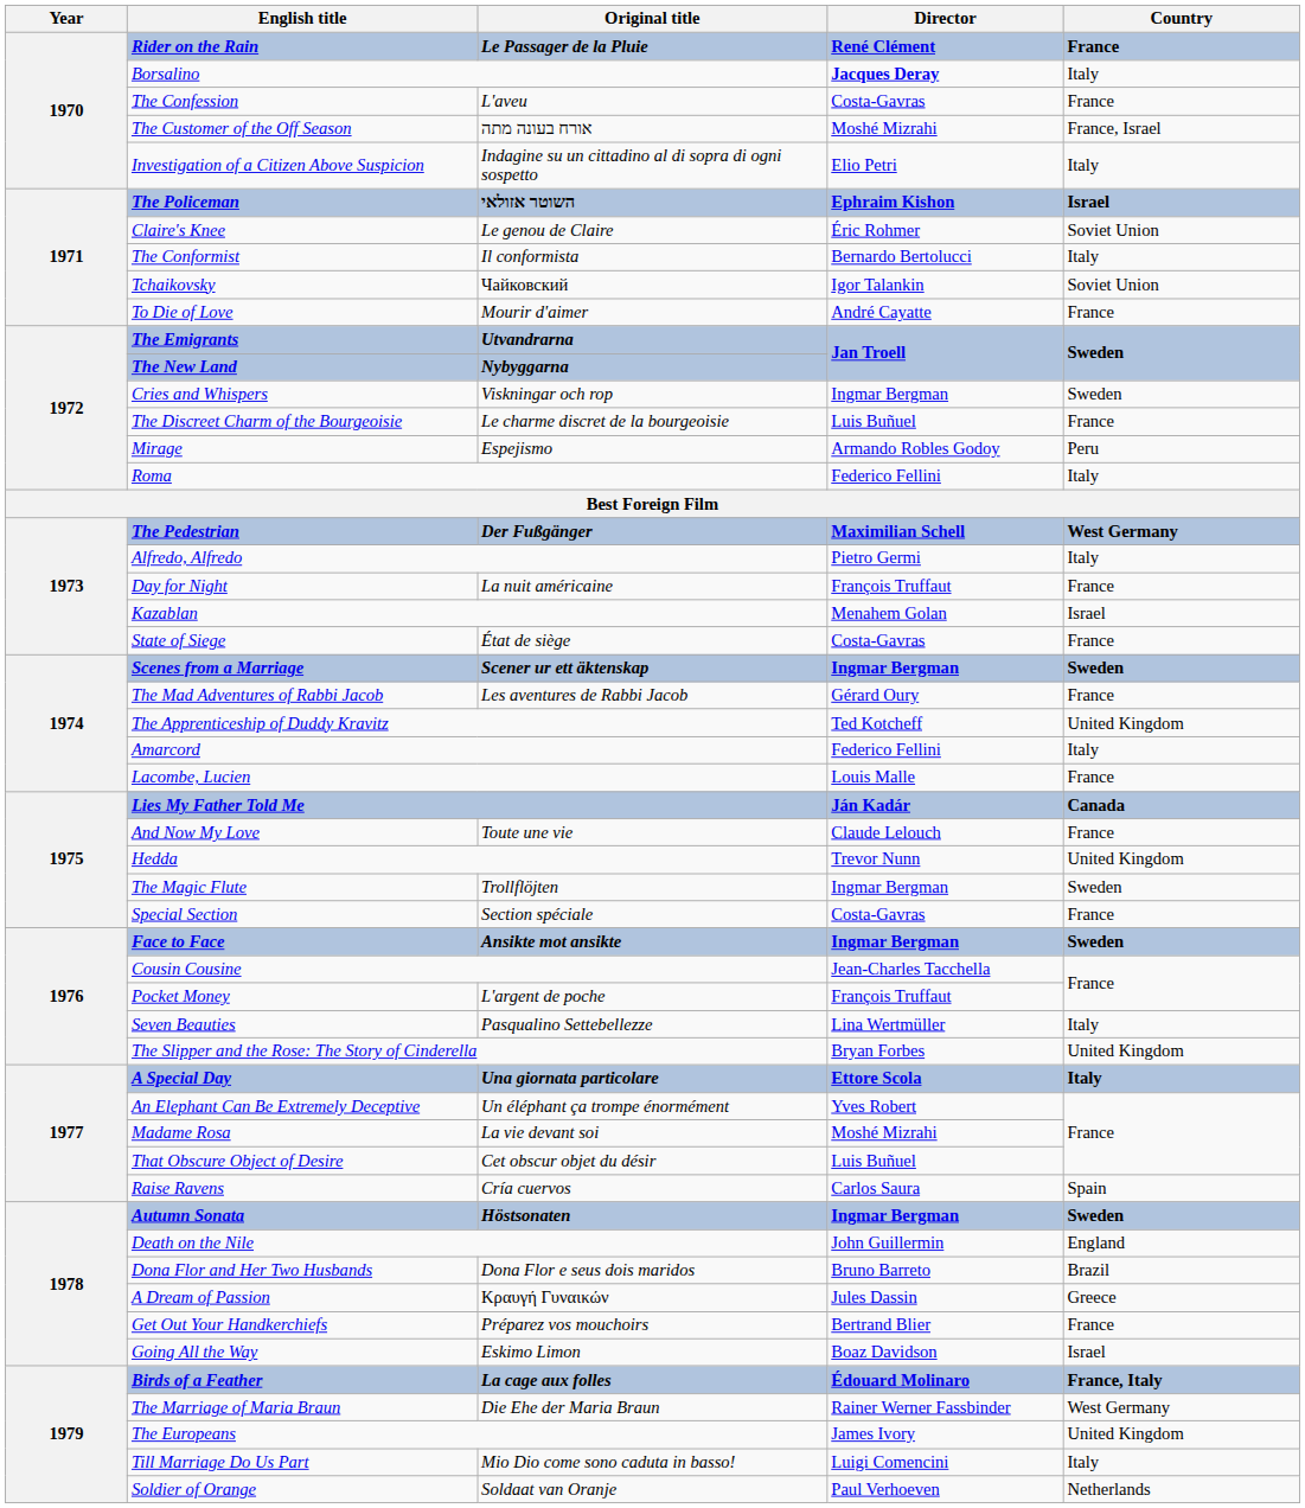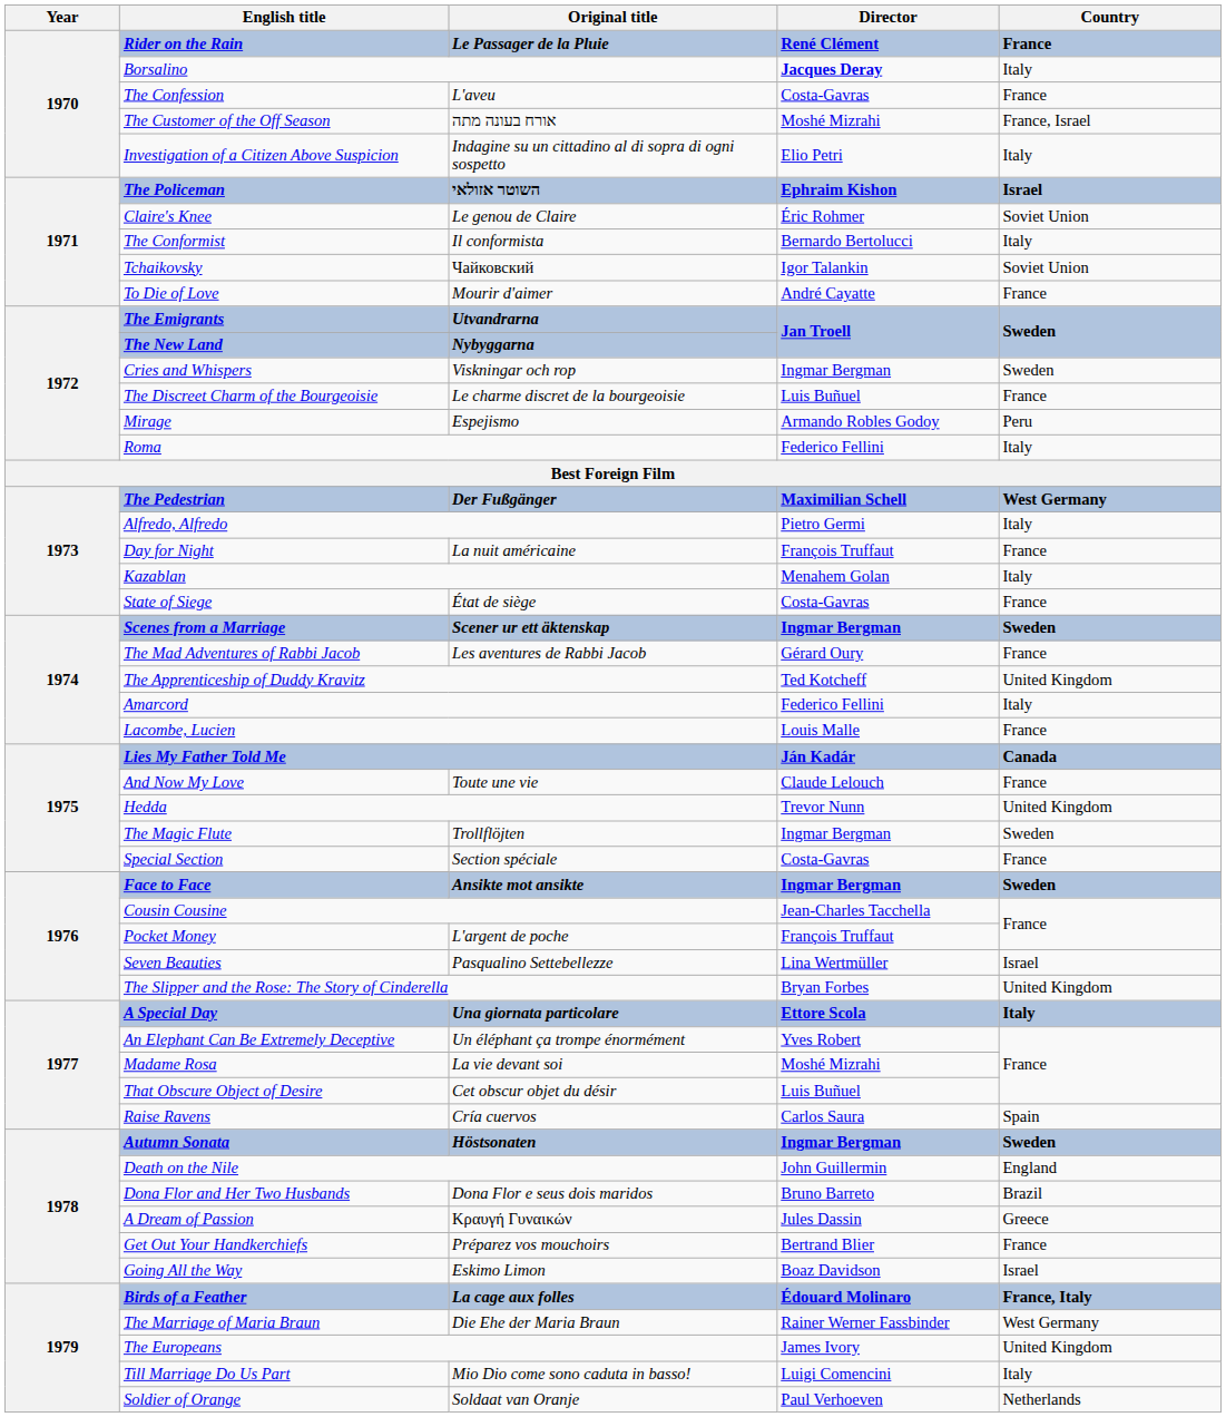Kazablan | Country: Israel -> Italy
Seven Beauties | Country: Italy -> Israel
